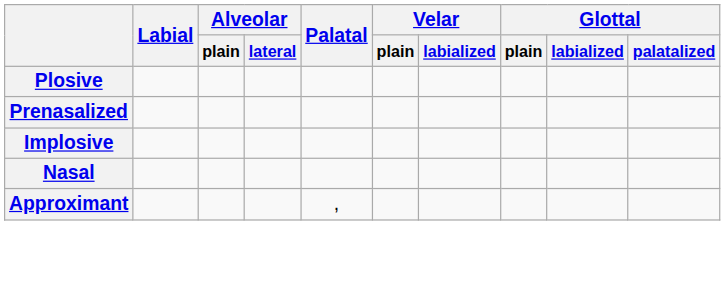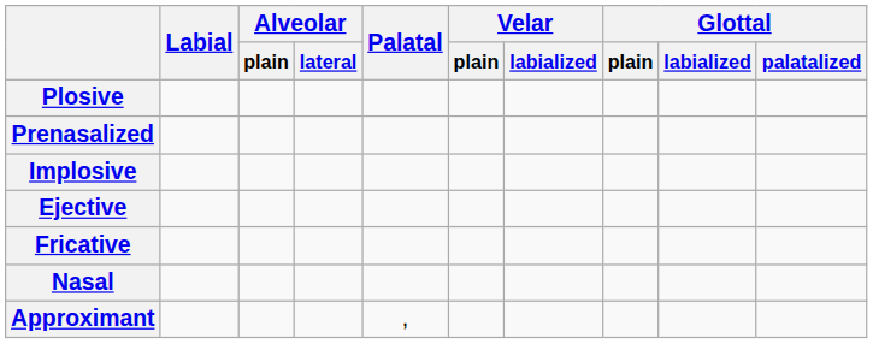+ row: Ejective
+ row: Fricative
